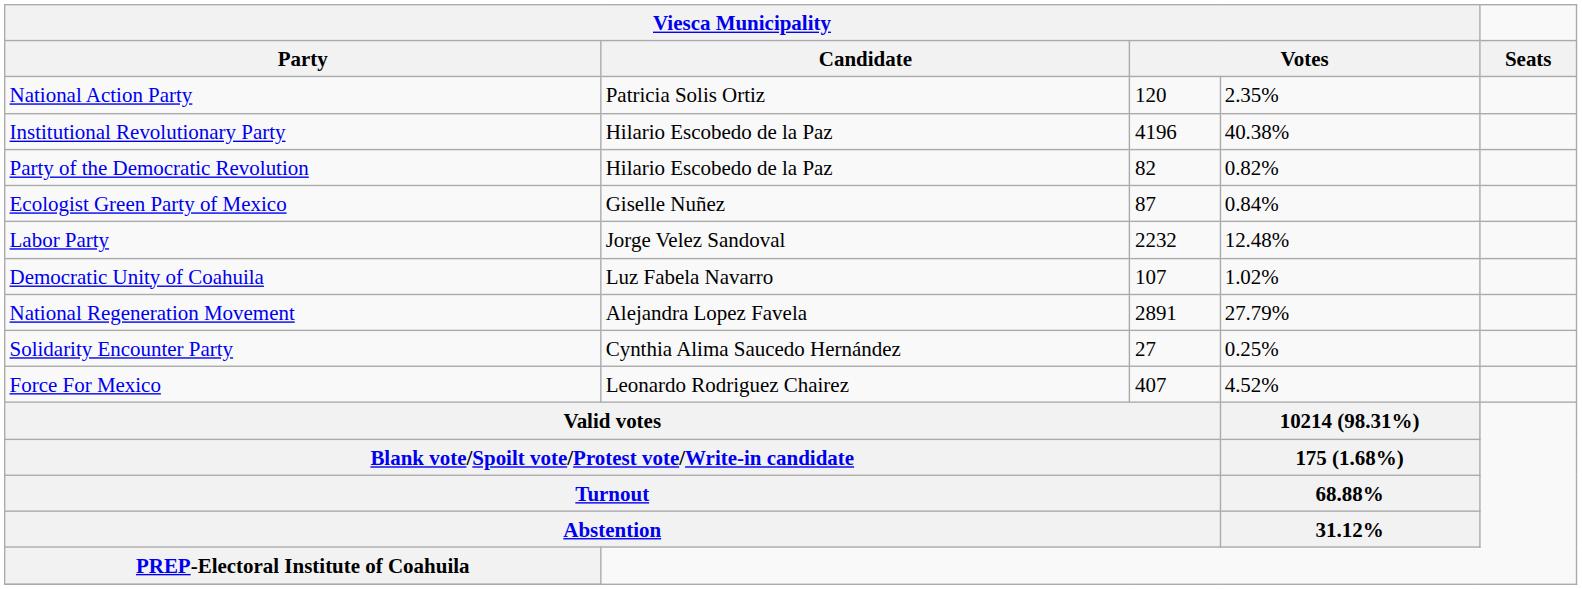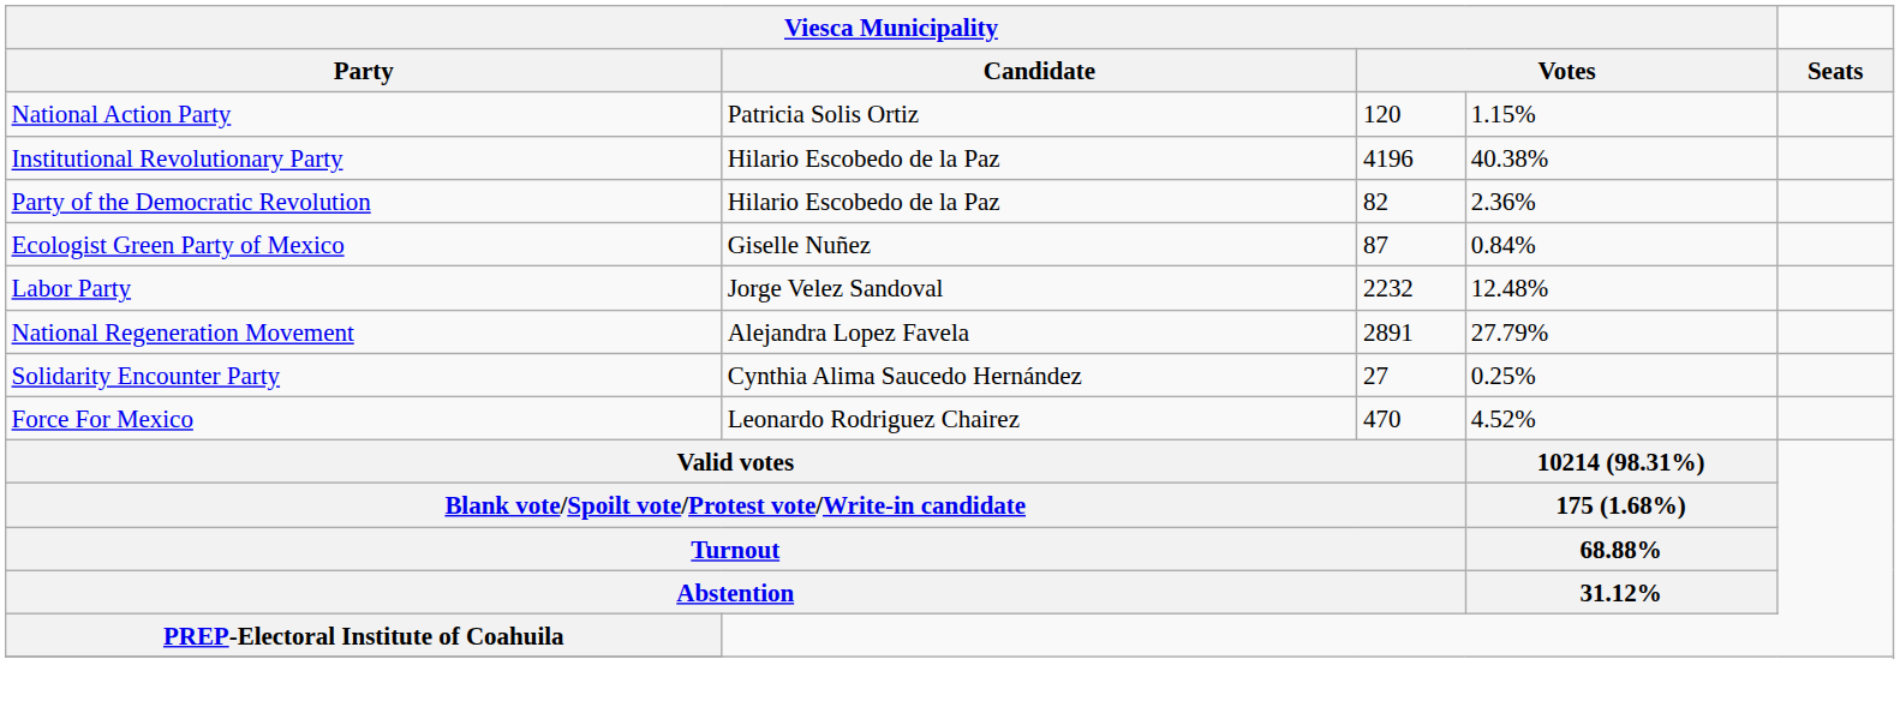National Action Party | column 4: 2.35% -> 1.15%
Party of the Democratic Revolution | column 4: 0.82% -> 2.36%
- row: Democratic Unity of Coahuila | Luz Fabela Navarro | 107 | 1.02%
Force For Mexico | column 3: 407 -> 470
